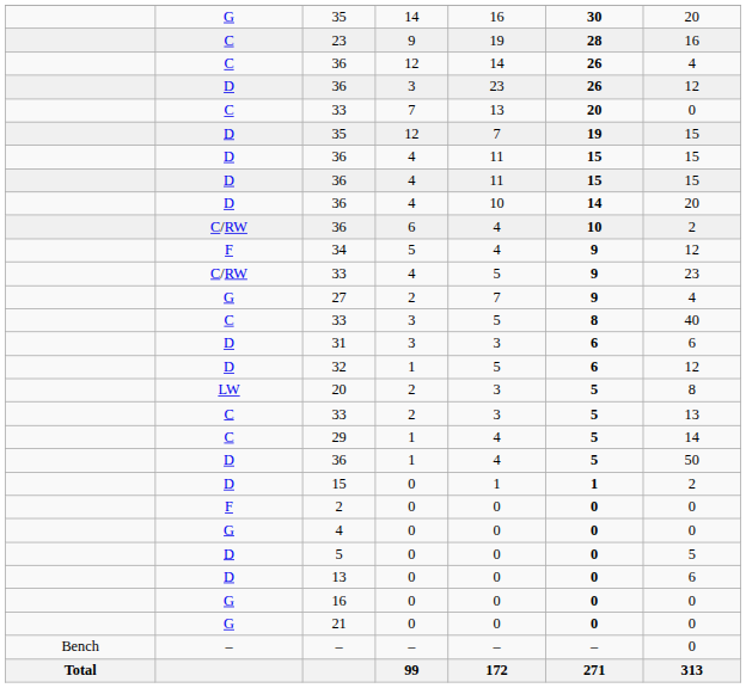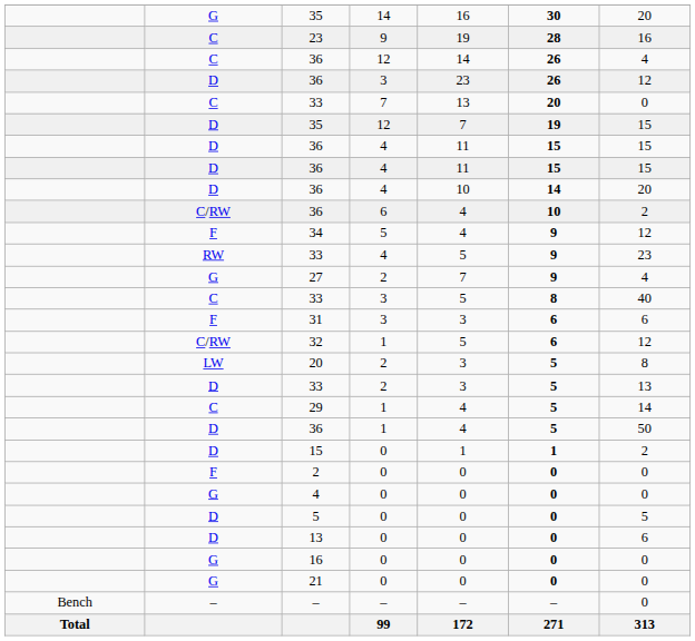33 / 4 | column 2: C/RW -> RW
31 | column 2: D -> F
32 | column 2: D -> C/RW
33 / 2 | column 2: C -> D
